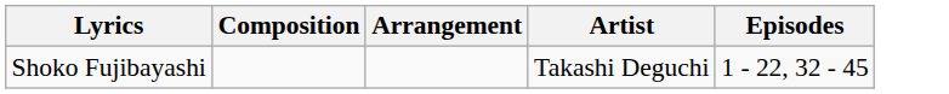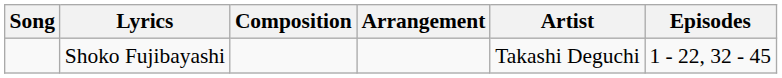+ column: Song
